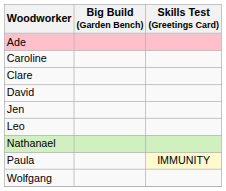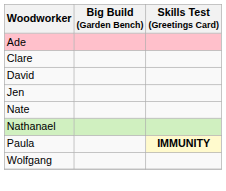- row: Caroline
- row: Leo
+ row: Nate
Paula | Skills Test (Greetings Card): normal -> bold
